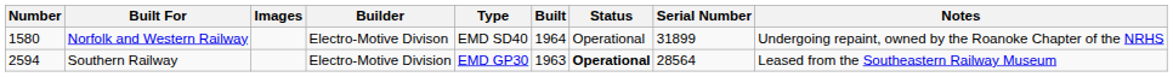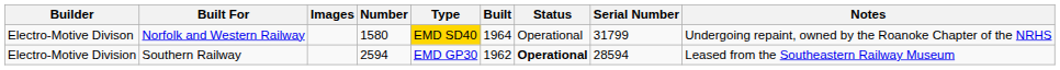columns swapped: Number <-> Builder
Norfolk and Western Railway | Type: no background -> gold background
Norfolk and Western Railway | Serial Number: 31899 -> 31799
Southern Railway | Built: 1963 -> 1962
Southern Railway | Serial Number: 28564 -> 28594
